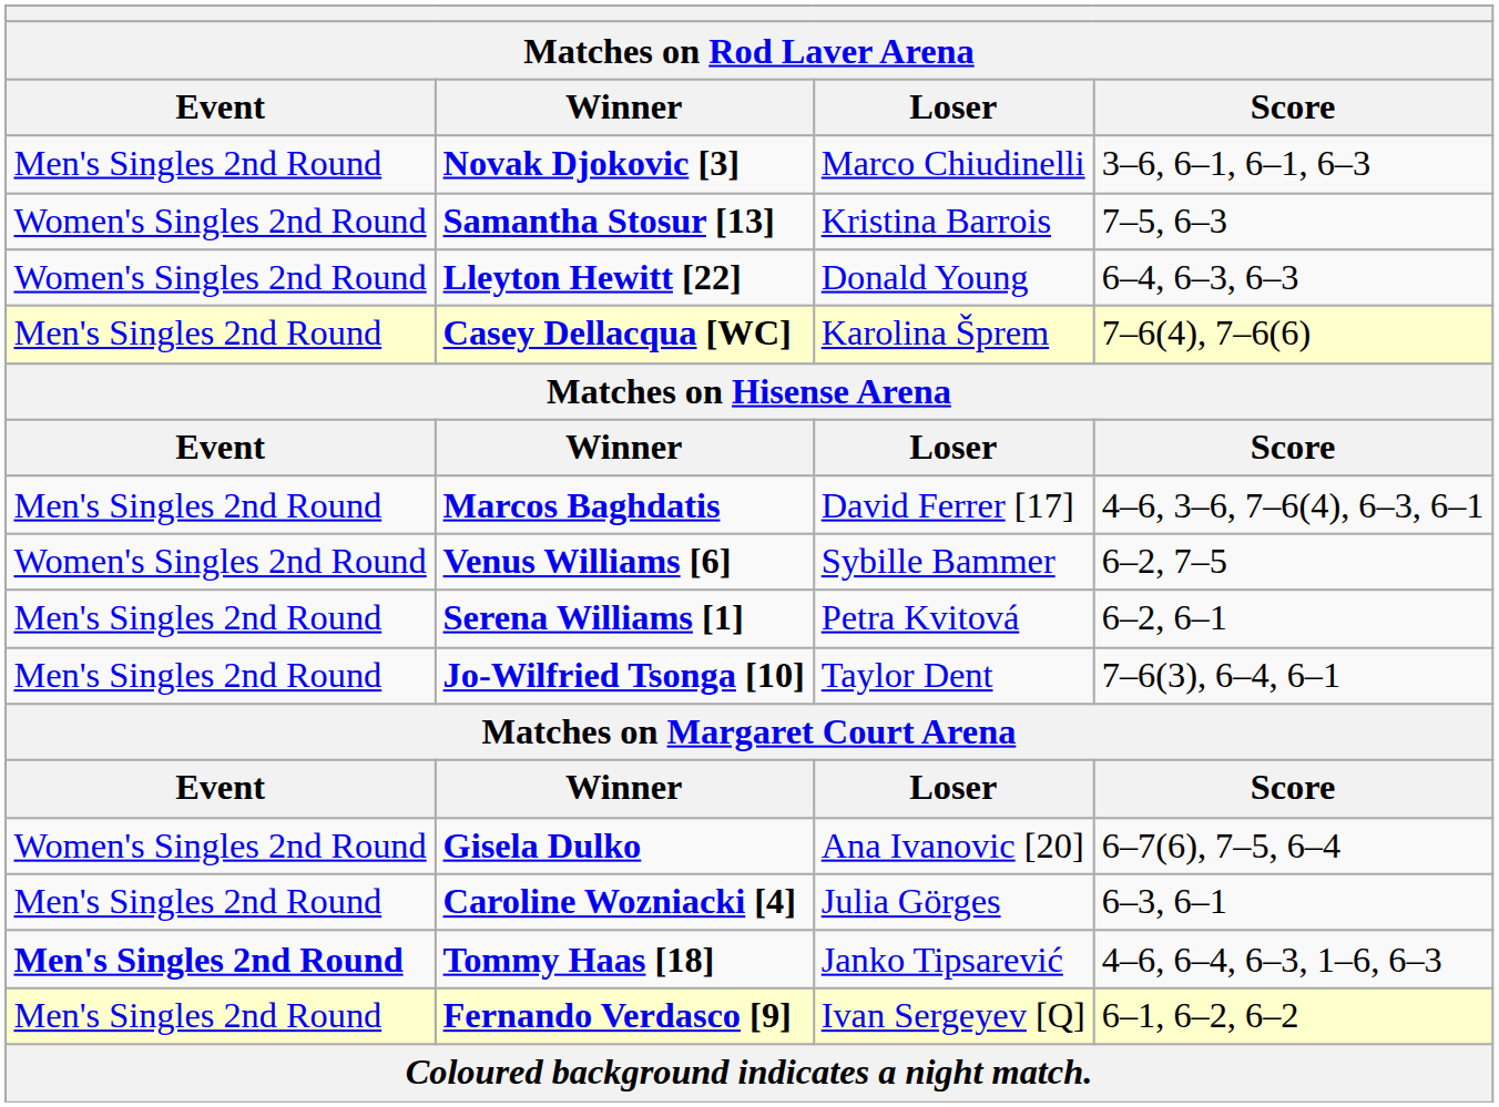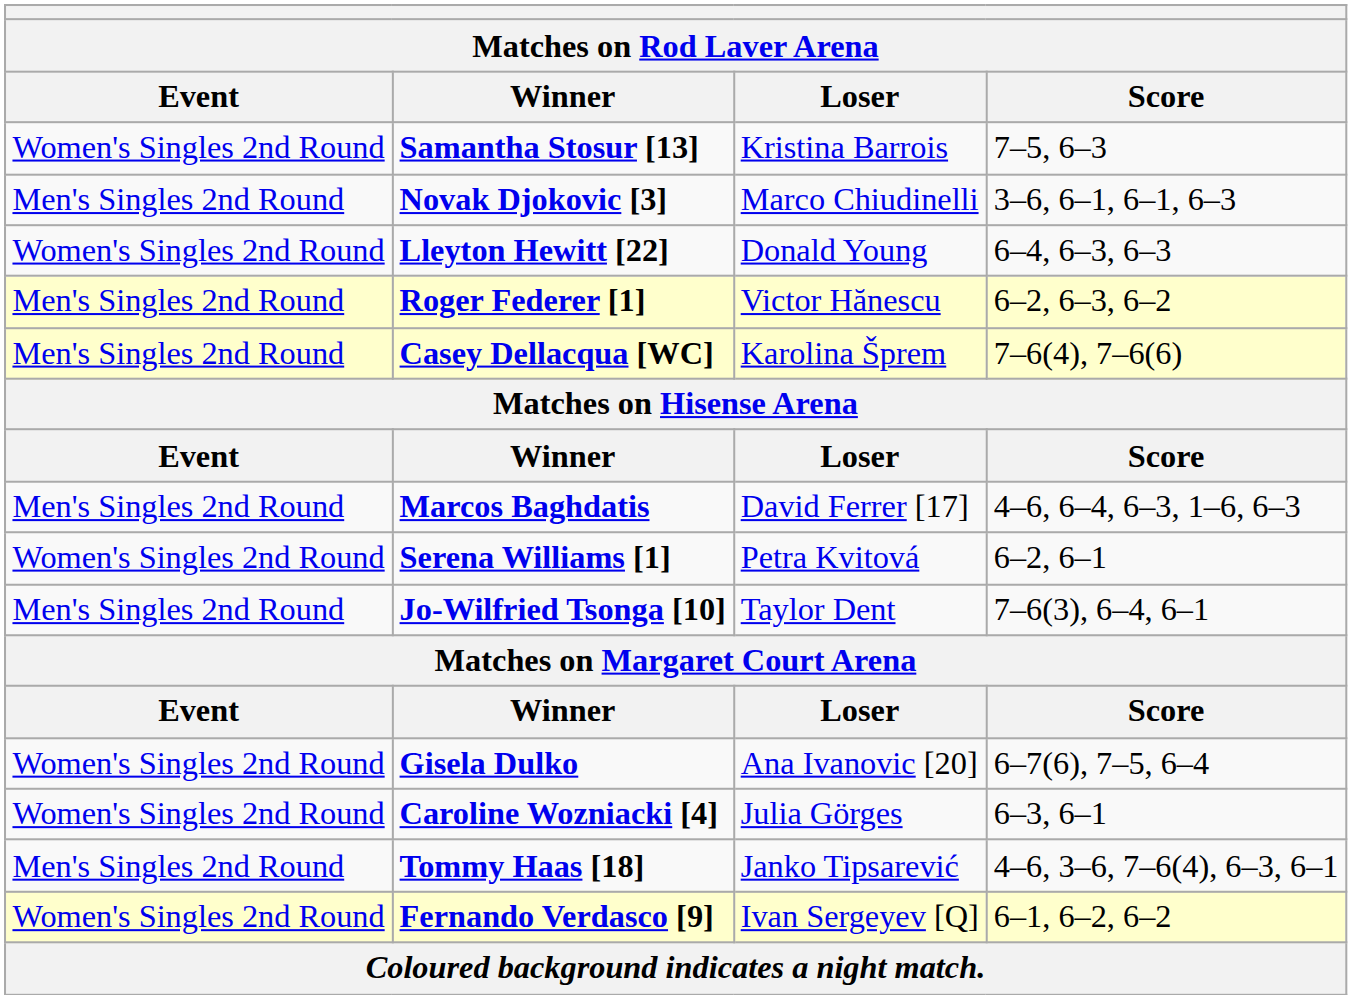rows swapped: Novak Djokovic [3] <-> Samantha Stosur [13]
+ row: Men's Singles 2nd Round | Roger Federer [1] | Victor Hănescu | 6–2, 6–3, 6–2
Marcos Baghdatis | Score: 4–6, 3–6, 7–6(4), 6–3, 6–1 -> 4–6, 6–4, 6–3, 1–6, 6–3
- row: Women's Singles 2nd Round | Venus Williams [6] | Sybille Bammer | 6–2, 7–5
Serena Williams [1] | Event: Men's Singles 2nd Round -> Women's Singles 2nd Round
Caroline Wozniacki [4] | Event: Men's Singles 2nd Round -> Women's Singles 2nd Round
Tommy Haas [18] | Event: bold -> normal
Tommy Haas [18] | Score: 4–6, 6–4, 6–3, 1–6, 6–3 -> 4–6, 3–6, 7–6(4), 6–3, 6–1
Fernando Verdasco [9] | Event: Men's Singles 2nd Round -> Women's Singles 2nd Round
